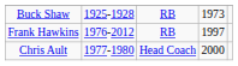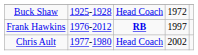Buck Shaw | column 3: RB -> Head Coach
Buck Shaw | column 4: 1973 -> 1972
Frank Hawkins | column 3: normal -> bold
Chris Ault | column 4: 2000 -> 2002
